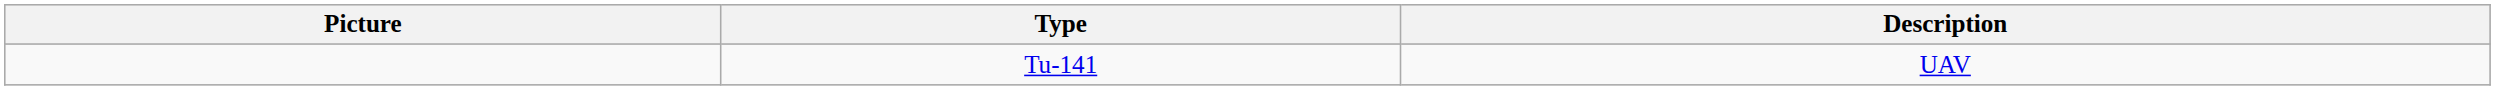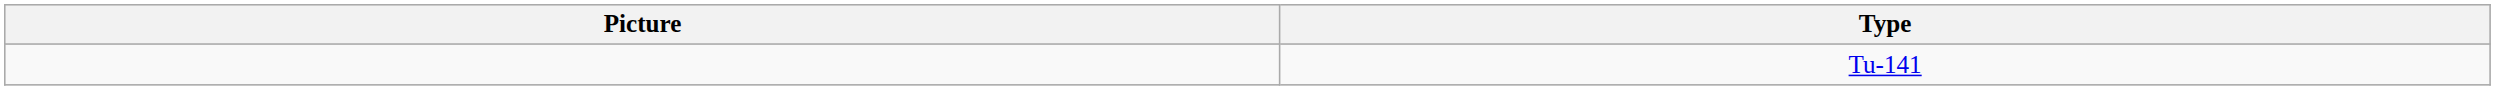- column: Description | UAV
